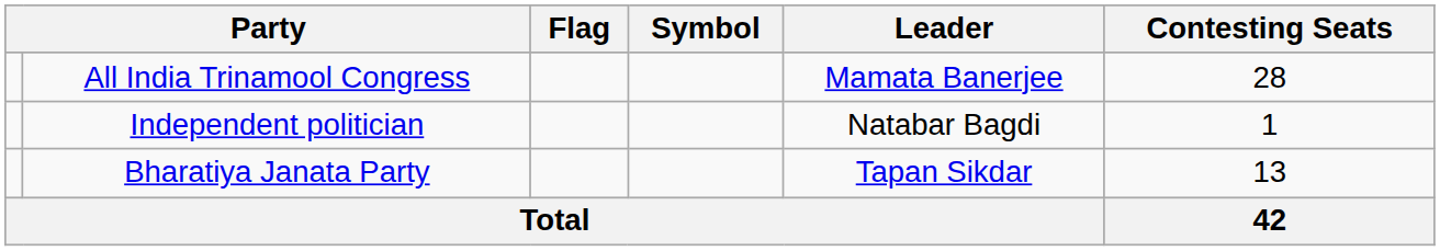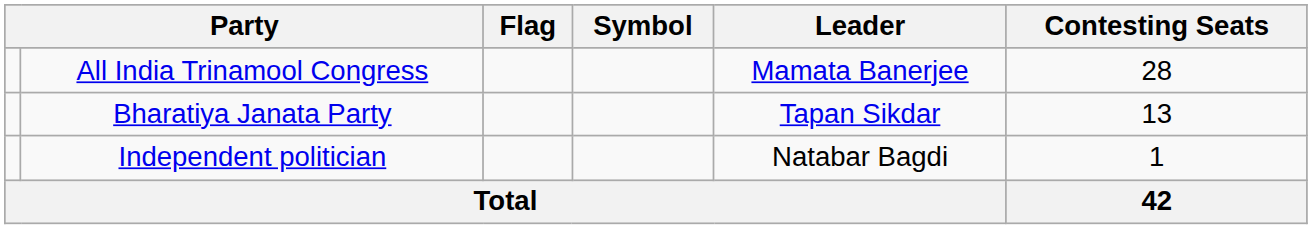rows swapped: Bharatiya Janata Party <-> Independent politician
